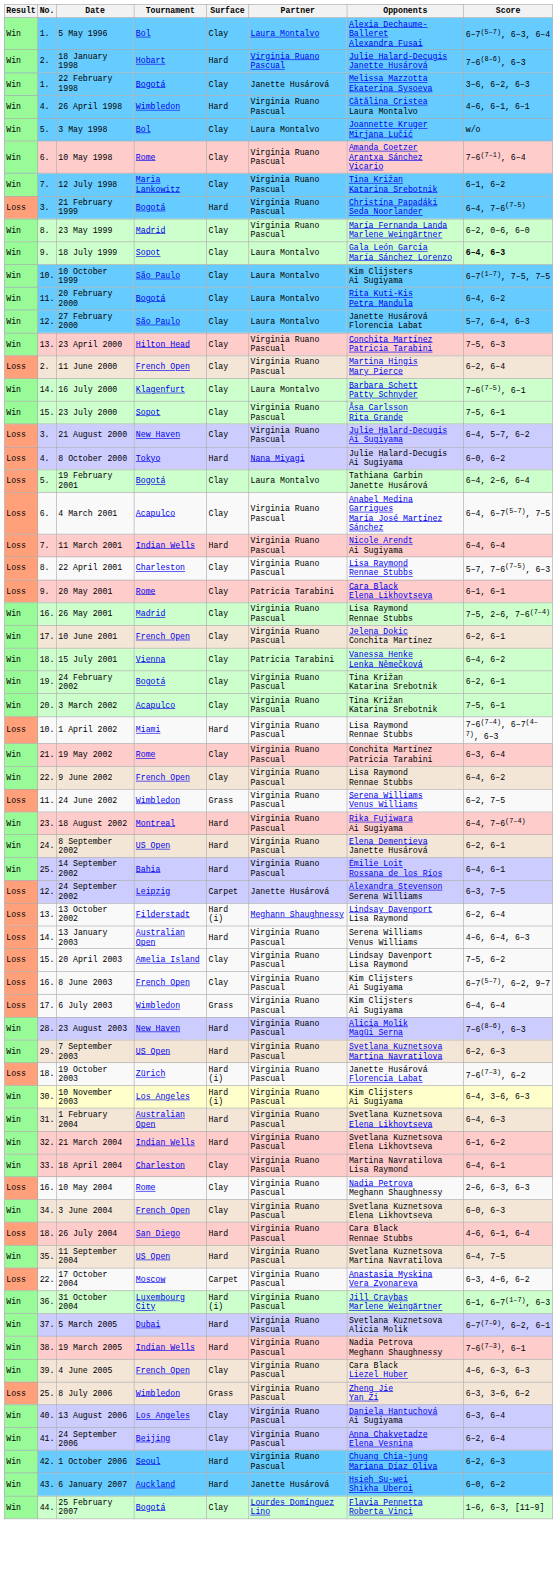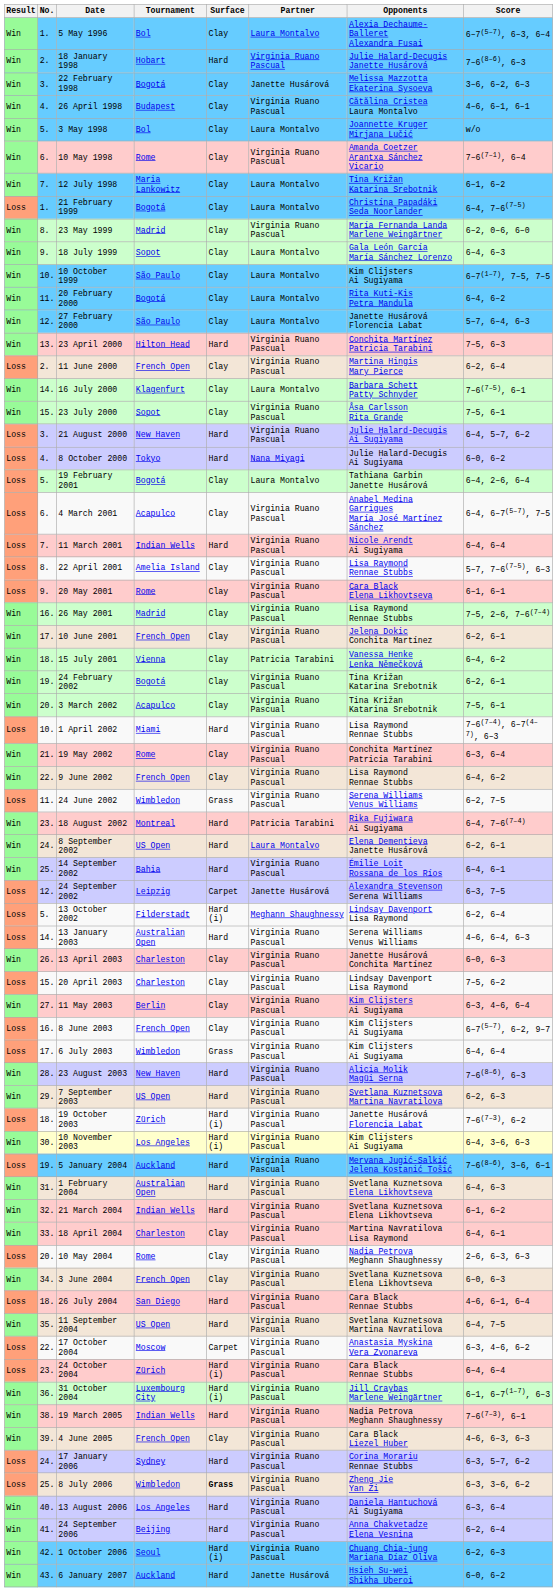22 February 1998 | No.: 1. -> 3.
26 April 1998 | Tournament: Wimbledon -> Budapest
26 April 1998 | Surface: Hard -> Clay
12 July 1998 | Partner: Virginia Ruano Pascual -> Laura Montalvo
21 February 1999 | No.: 3. -> 1.
21 February 1999 | Surface: Hard -> Clay
21 February 1999 | Partner: Virginia Ruano Pascual -> Laura Montalvo
18 July 1999 | Score: bold -> normal
23 April 2000 | Surface: Clay -> Hard
21 August 2000 | Surface: Clay -> Hard
22 April 2001 | Tournament: Charleston -> Amelia Island
20 May 2001 | Partner: Patricia Tarabini -> Virginia Ruano Pascual
18 August 2002 | Partner: Virginia Ruano Pascual -> Patricia Tarabini
8 September 2002 | Partner: Virginia Ruano Pascual -> Laura Montalvo
13 October 2002 | No.: 13. -> 5.
+ row: Win | 26. | 13 April 2003 | Charleston | Clay | Virginia Ruano Pascual | Janette Husárová Conchita Martínez | 6–0, 6–3
20 April 2003 | Tournament: Amelia Island -> Charleston
+ row: Win | 27. | 11 May 2003 | Berlin | Clay | Virginia Ruano Pascual | Kim Clijsters Ai Sugiyama | 6–3, 4–6, 6–4
+ row: Loss | 19. | 5 January 2004 | Auckland | Hard | Virginia Ruano Pascual | Mervana Jugić-Salkić Jelena Kostanić Tošić | 7–6(8–6), 3–6, 6–1
10 May 2004 | No.: 16. -> 20.
+ row: Loss | 23. | 24 October 2004 | Zürich | Hard (i) | Virginia Ruano Pascual | Cara Black Rennae Stubbs | 6–4, 6–4
- row: Win | 37. | 5 March 2005 | Dubai | Hard | Virginia Ruano Pascual | Svetlana Kuznetsova Alicia Molik | 6–7(7–9), 6–2, 6–1
+ row: Loss | 24. | 17 January 2006 | Sydney | Hard | Virginia Ruano Pascual | Corina Morariu Rennae Stubbs | 6–3, 5–7, 6–2
8 July 2006 | Surface: normal -> bold
13 August 2006 | Surface: Clay -> Hard
24 September 2006 | Surface: Clay -> Hard
1 October 2006 | Surface: Hard -> Hard (i)
- row: Win | 44. | 25 February 2007 | Bogotá | Clay | Lourdes Domínguez Lino | Flavia Pennetta Roberta Vinci | 1–6, 6–3, [11–9]
